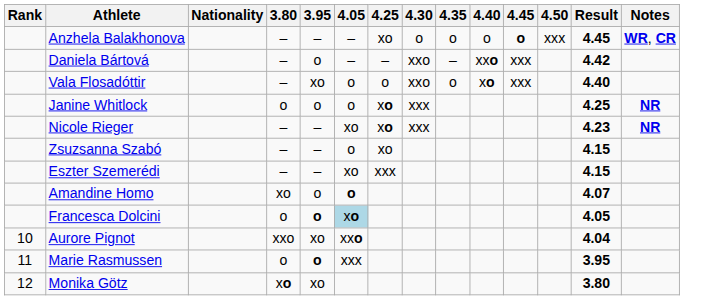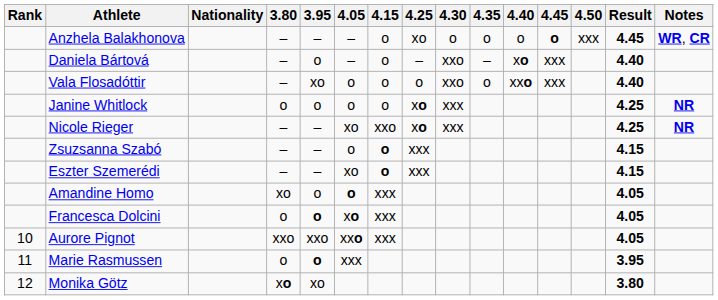+ column: 4.15 | o | o | o | o | xxo | o | o | xxx | xxx | xxx
Daniela Bártová | 4.40: xxo -> xo
Daniela Bártová | Result: 4.42 -> 4.40
Vala Flosadóttir | 4.40: xo -> xxo
Nicole Rieger | Result: 4.23 -> 4.25
Zsuzsanna Szabó | 4.25: xo -> xxx
Amandine Homo | Result: 4.07 -> 4.05
Francesca Dolcini | 4.05: lightblue background -> no background
Aurore Pignot | 3.95: xo -> xxo
Aurore Pignot | Result: 4.04 -> 4.05
